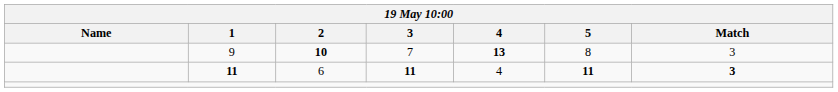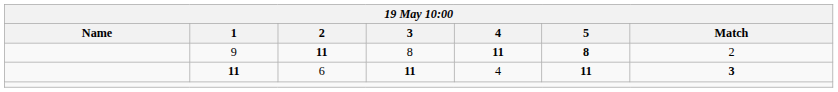9 | 2: 10 -> 11
9 | 3: 7 -> 8
9 | 4: 13 -> 11
9 | 5: normal -> bold
9 | Match: 3 -> 2
